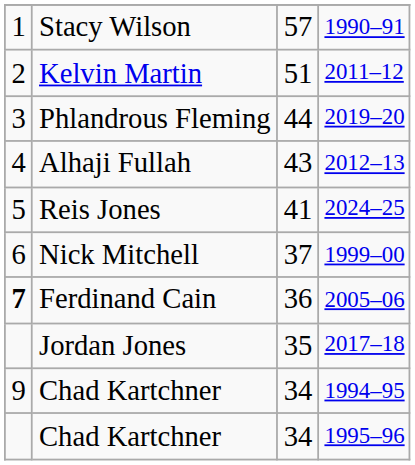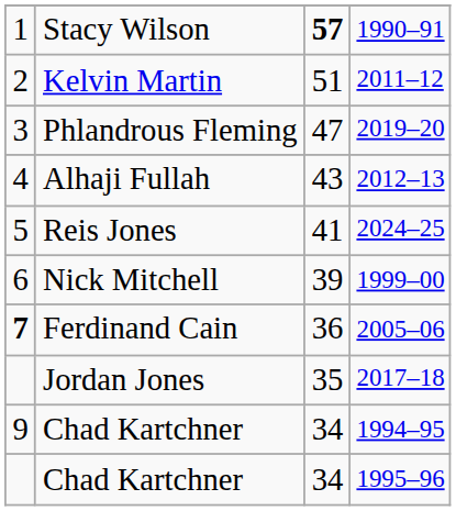Stacy Wilson | column 3: normal -> bold
Phlandrous Fleming | column 3: 44 -> 47
Nick Mitchell | column 3: 37 -> 39
